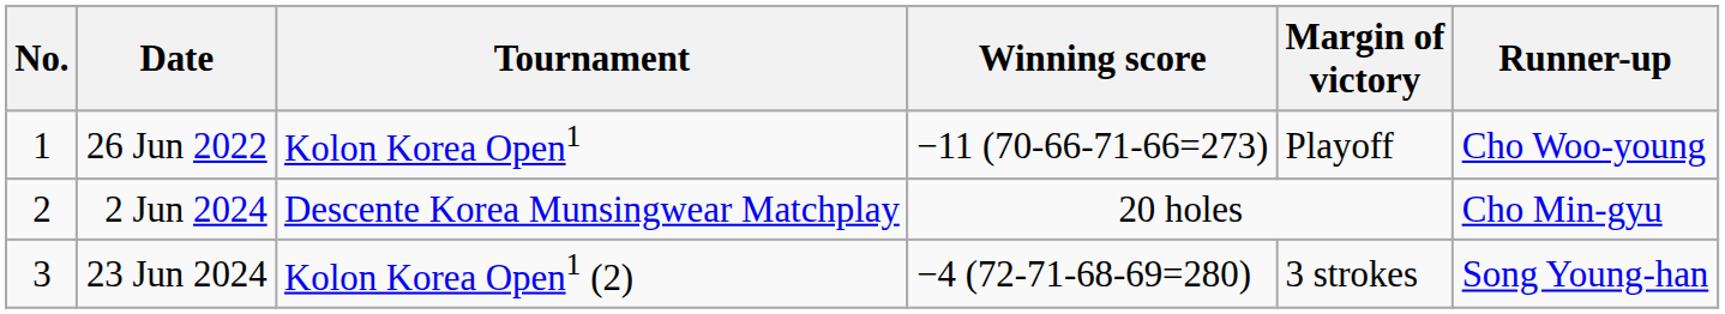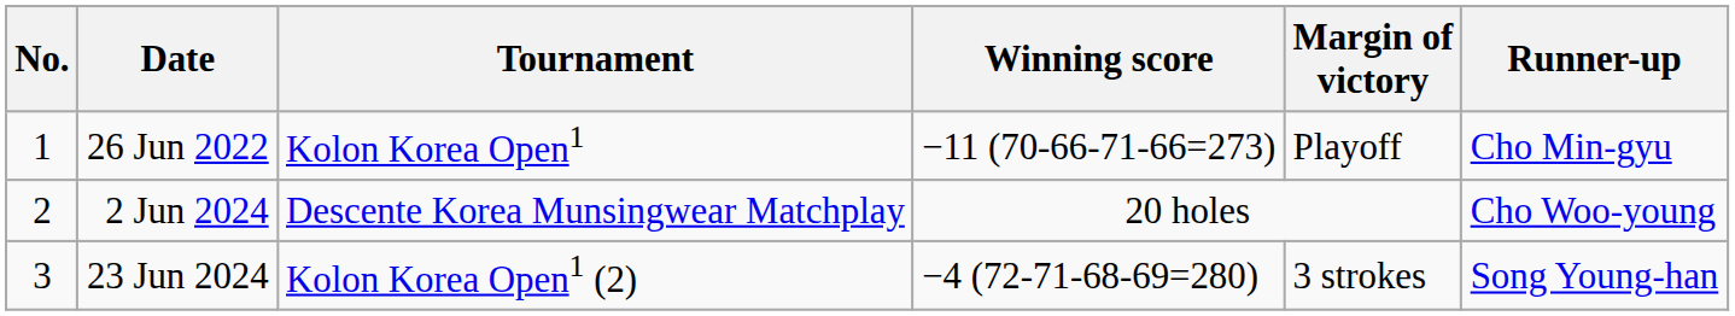26 Jun 2022 | Runner-up: Cho Woo-young -> Cho Min-gyu
2 Jun 2024 | Runner-up: Cho Min-gyu -> Cho Woo-young
